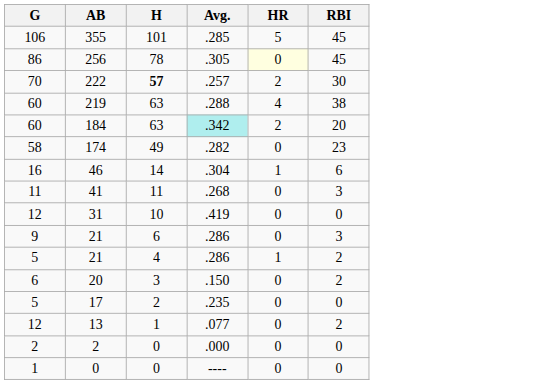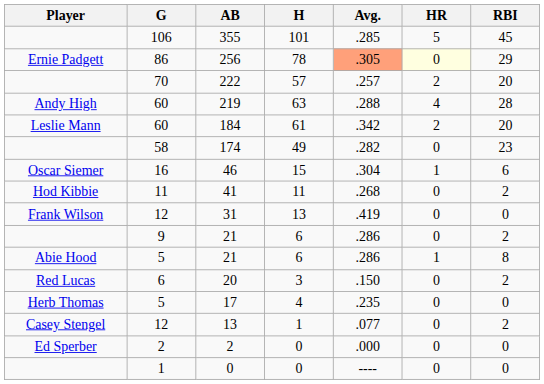+ column: Player | Ernie Padgett | Andy High | Leslie Mann | Oscar Siemer | Hod Kibbie | Frank Wilson | Abie Hood | Red Lucas | Herb Thomas | Casey Stengel | Ed Sperber
256 | Avg.: no background -> lightsalmon background
256 | RBI: 45 -> 29
222 | H: bold -> normal
222 | RBI: 30 -> 20
219 | RBI: 38 -> 28
184 | H: 63 -> 61
184 | Avg.: paleturquoise background -> no background
46 | H: 14 -> 15
41 | RBI: 3 -> 2
31 | H: 10 -> 13
9 / 21 | RBI: 3 -> 2
5 / 21 | H: 4 -> 6
5 / 21 | RBI: 2 -> 8
17 | H: 2 -> 4
